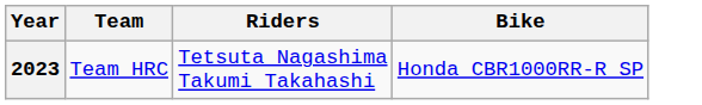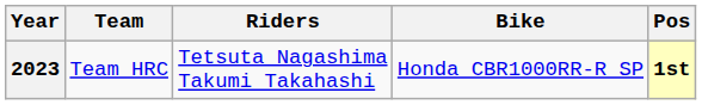+ column: Pos | 1st
